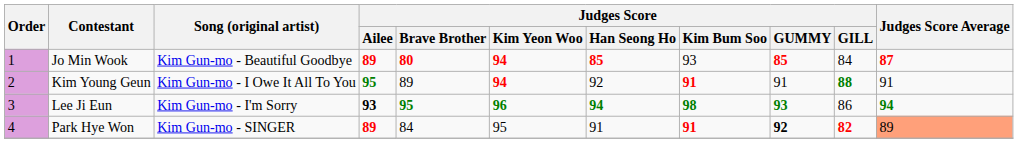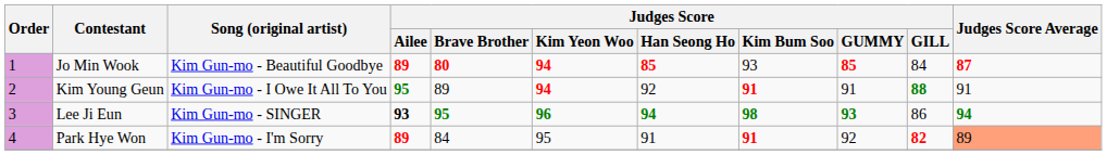Lee Ji Eun | Song (original artist): Kim Gun-mo - I'm Sorry -> Kim Gun-mo - SINGER
Park Hye Won | Song (original artist): Kim Gun-mo - SINGER -> Kim Gun-mo - I'm Sorry
Park Hye Won | Judges Score / GUMMY: bold -> normal
